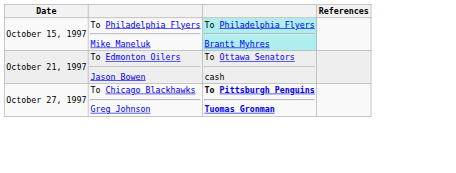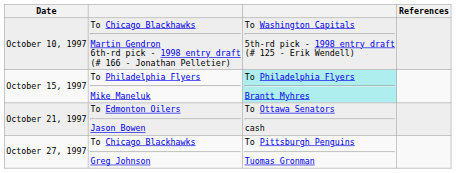+ row: October 10, 1997 | To Chicago Blackhawks Martin Gendron 6th-rd pick - 1998 entry draft (# 166 - Jonathan Pelletier) | To Washington Capitals 5th-rd pick - 1998 entry draft (# 125 - Erik Wendell)
October 27, 1997 | column 3: bold -> normal
